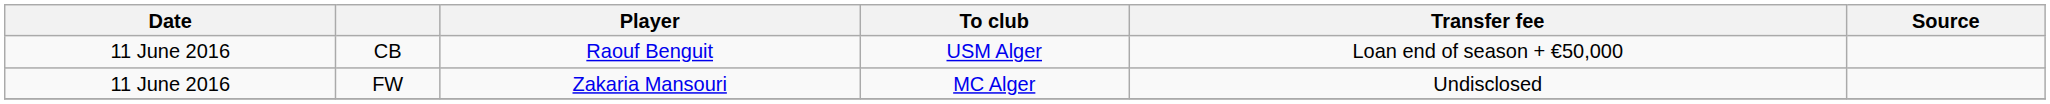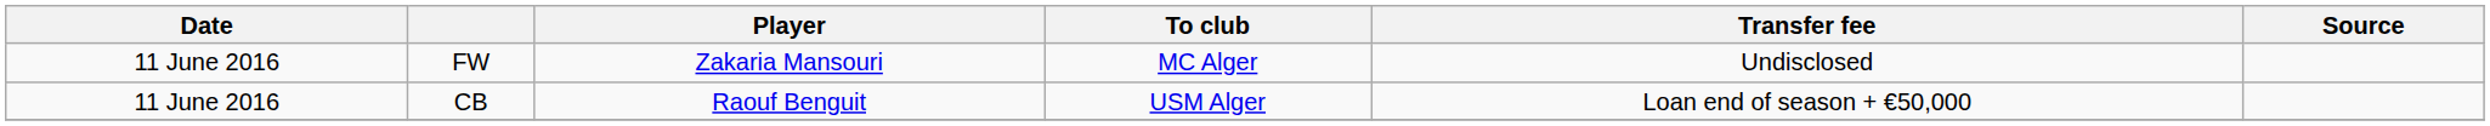rows swapped: FW <-> CB
